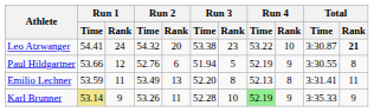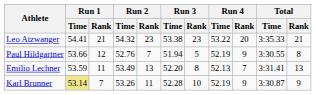Leo Atzwanger | Run 1 / Rank: 24 -> 21
Leo Atzwanger | Run 2 / Rank: 20 -> 23
Leo Atzwanger | Run 4 / Rank: 10 -> 20
Leo Atzwanger | Total / Time: 3:30.87 -> 3:35.33
Leo Atzwanger | Total / Rank: bold -> normal
Paul Hildgartner | Run 2 / Rank: 6 -> 7
Emilio Lechner | Run 4 / Rank: 8 -> 7
Emilio Lechner | Total / Rank: 11 -> 13
Karl Brunner | Run 1 / Rank: 9 -> 7
Karl Brunner | Run 4 / Time: lightgreen background -> no background
Karl Brunner | Total / Time: 3:35.33 -> 3:30.87
